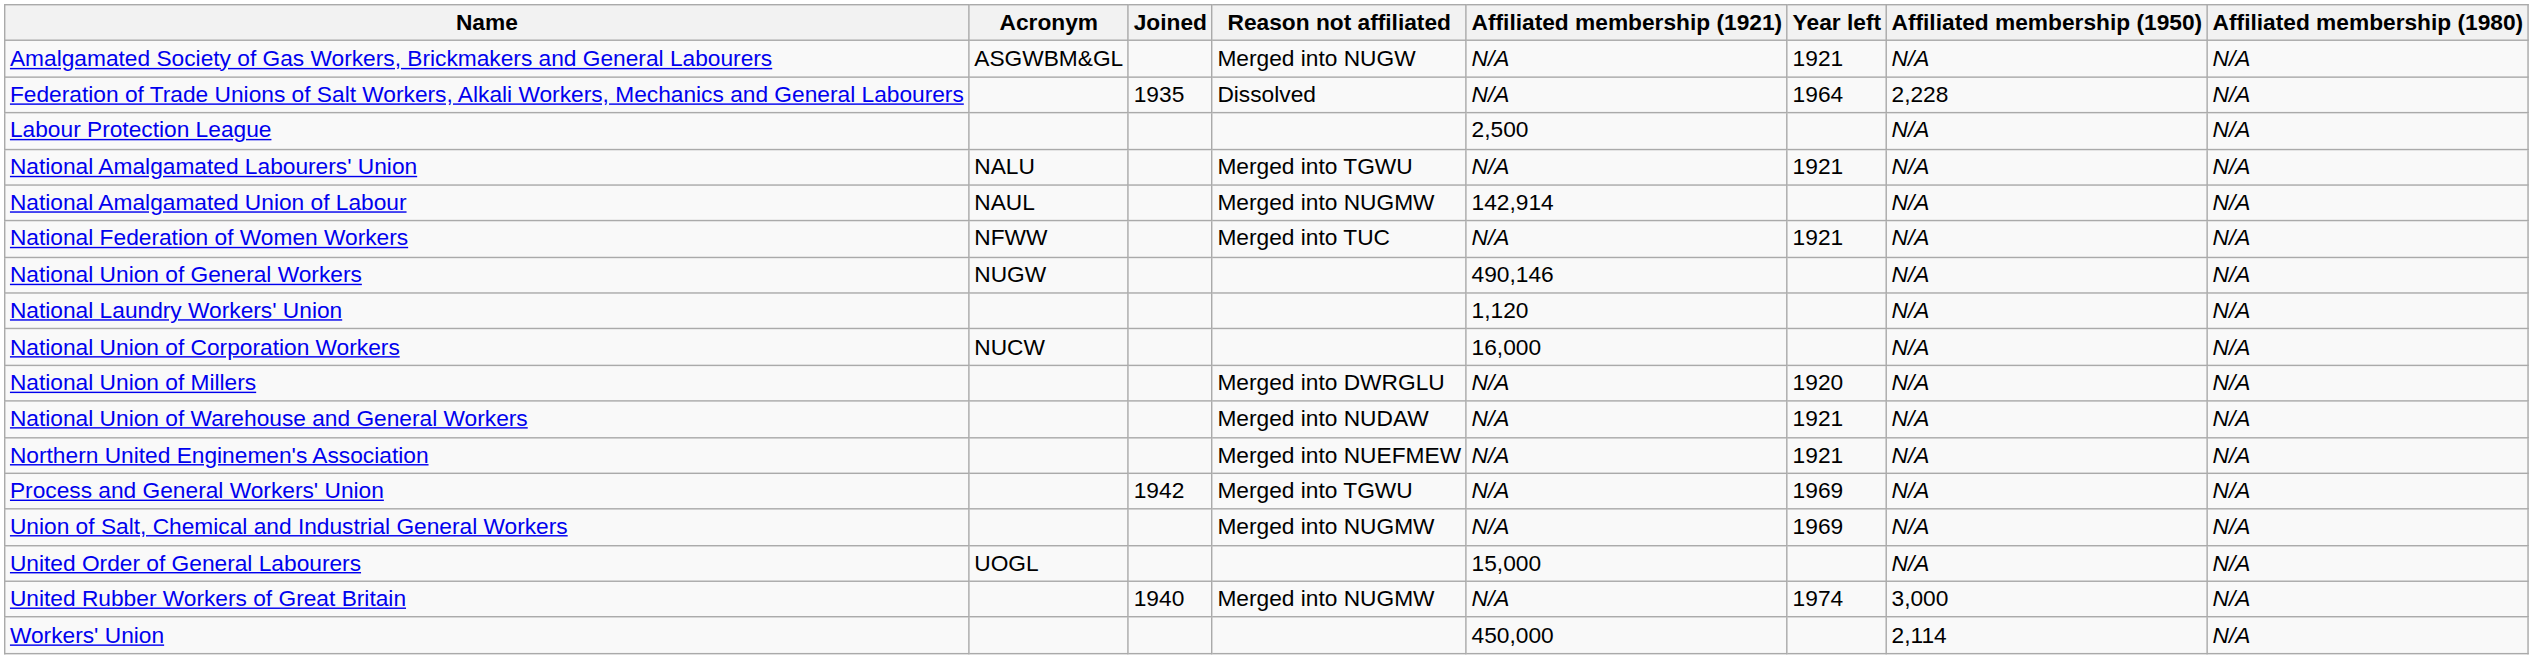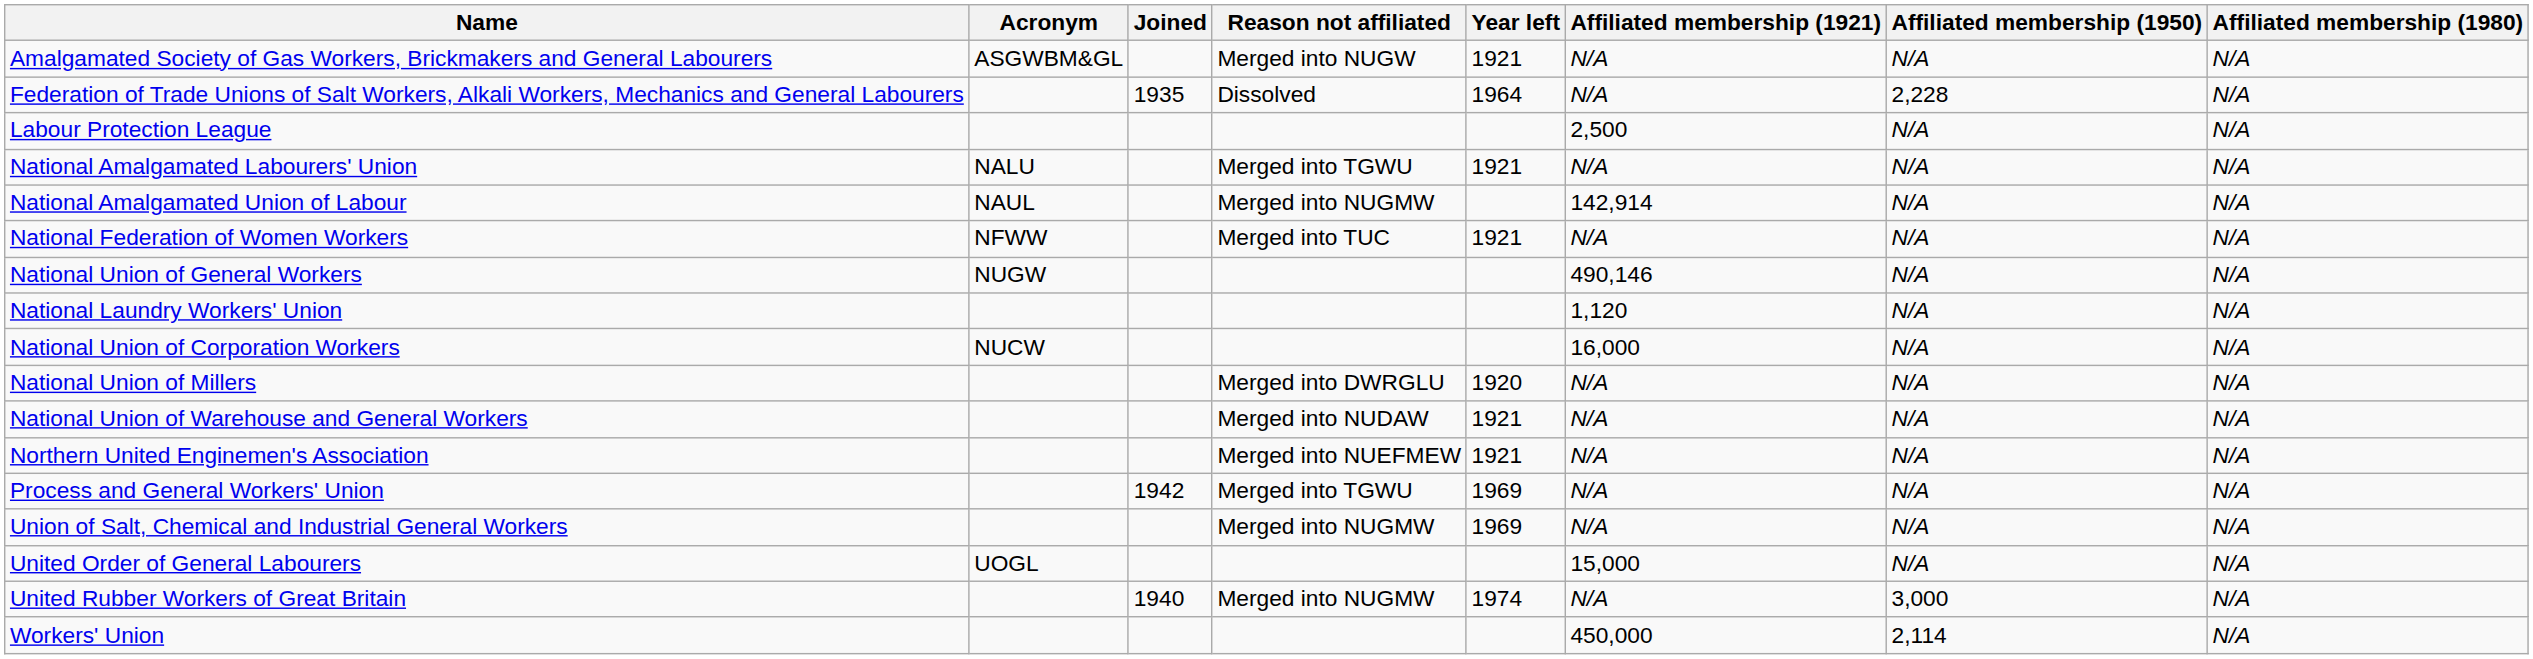columns swapped: Year left <-> Affiliated membership (1921)
